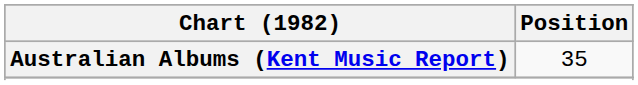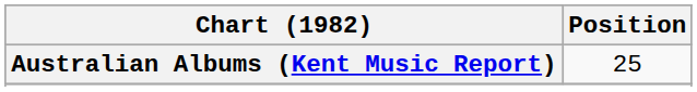Australian Albums (Kent Music Report) | Position: 35 -> 25
